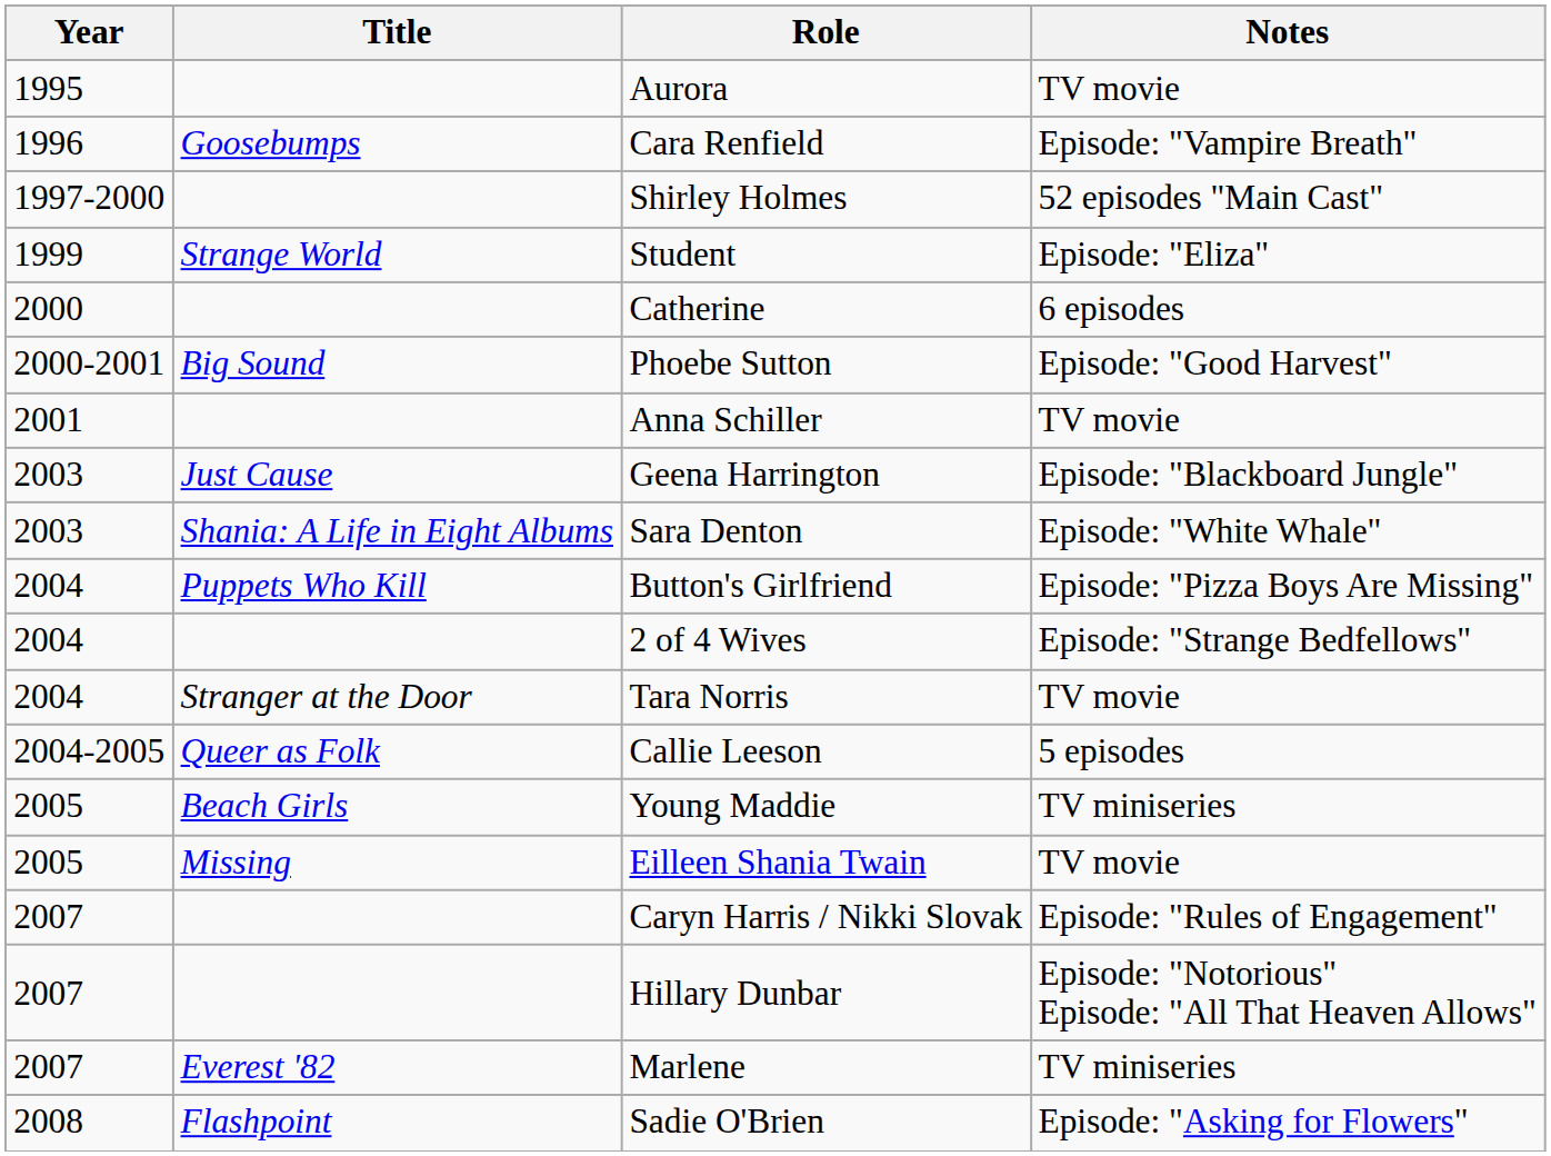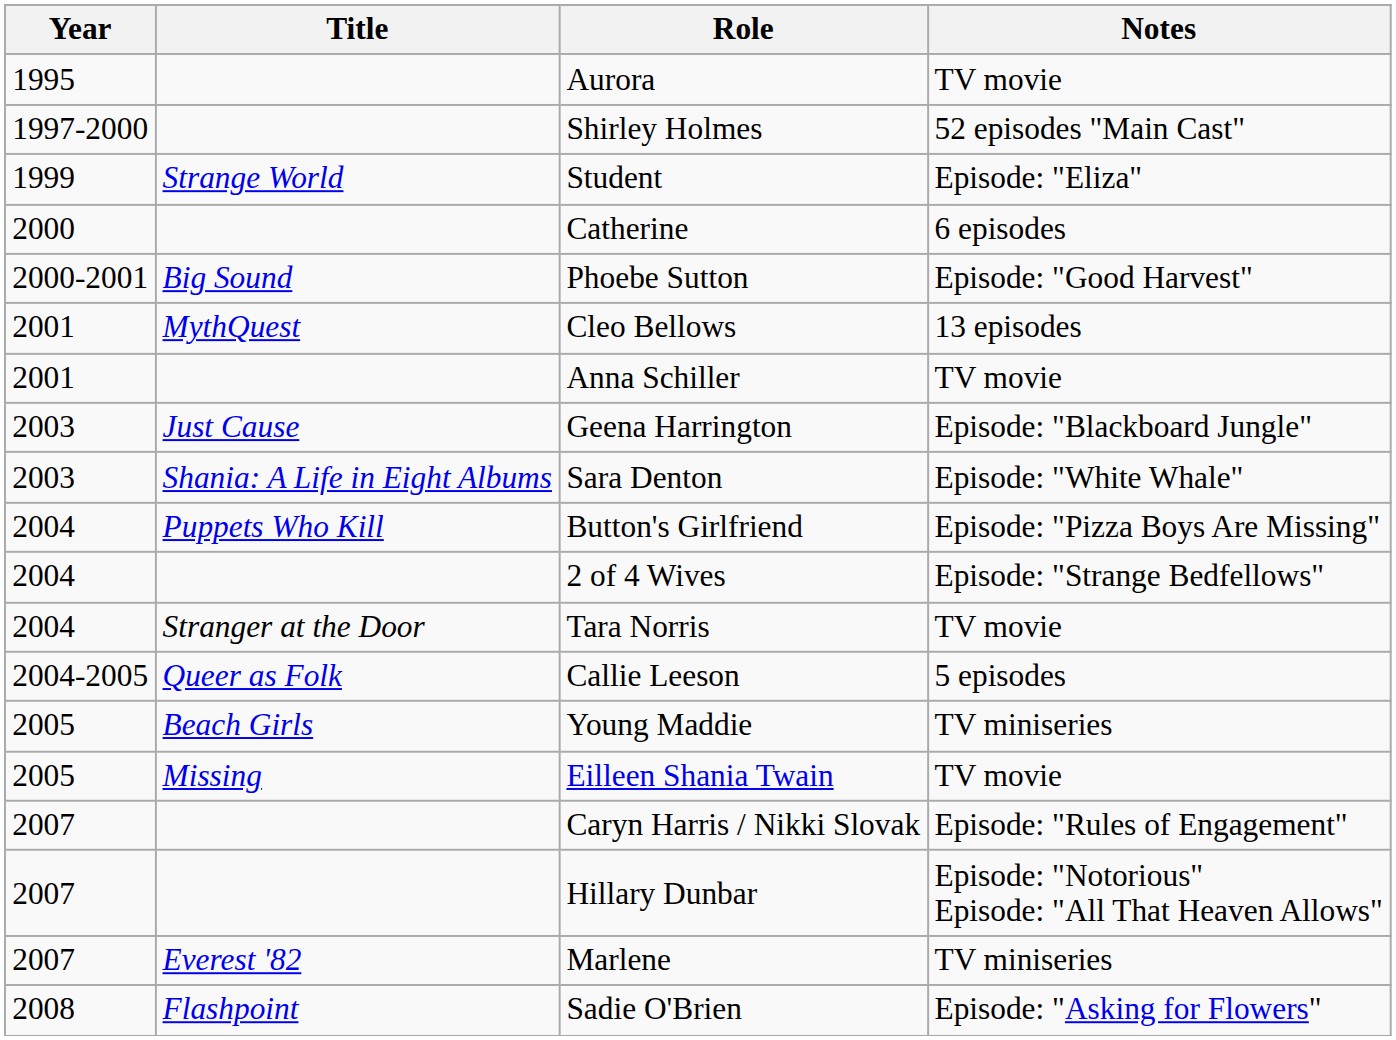- row: 1996 | Goosebumps | Cara Renfield | Episode: "Vampire Breath"
+ row: 2001 | MythQuest | Cleo Bellows | 13 episodes
